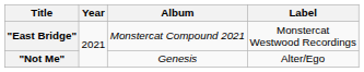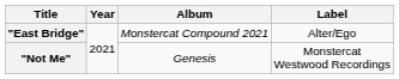"East Bridge" | Label: Monstercat Westwood Recordings -> Alter/Ego
"Not Me" | Label: Alter/Ego -> Monstercat Westwood Recordings
